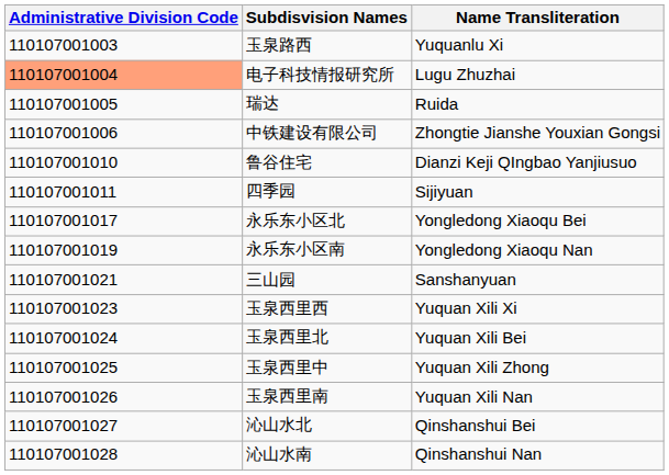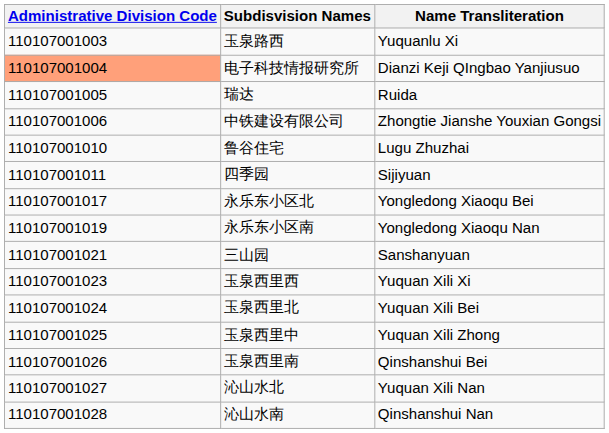电子科技情报研究所 | Name Transliteration: Lugu Zhuzhai -> Dianzi Keji QIngbao Yanjiusuo
鲁谷住宅 | Name Transliteration: Dianzi Keji QIngbao Yanjiusuo -> Lugu Zhuzhai
玉泉西里南 | Name Transliteration: Yuquan Xili Nan -> Qinshanshui Bei
沁山水北 | Name Transliteration: Qinshanshui Bei -> Yuquan Xili Nan
